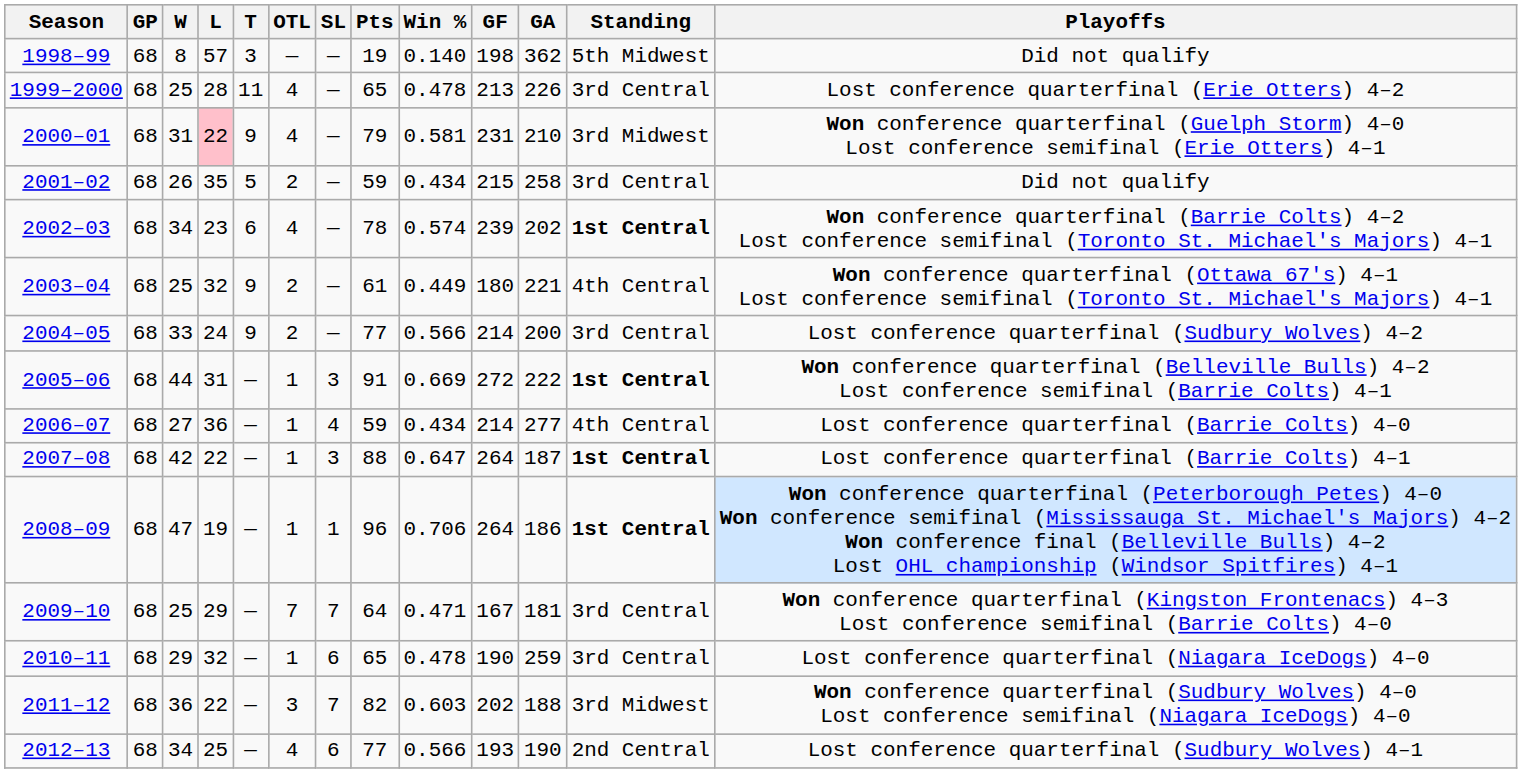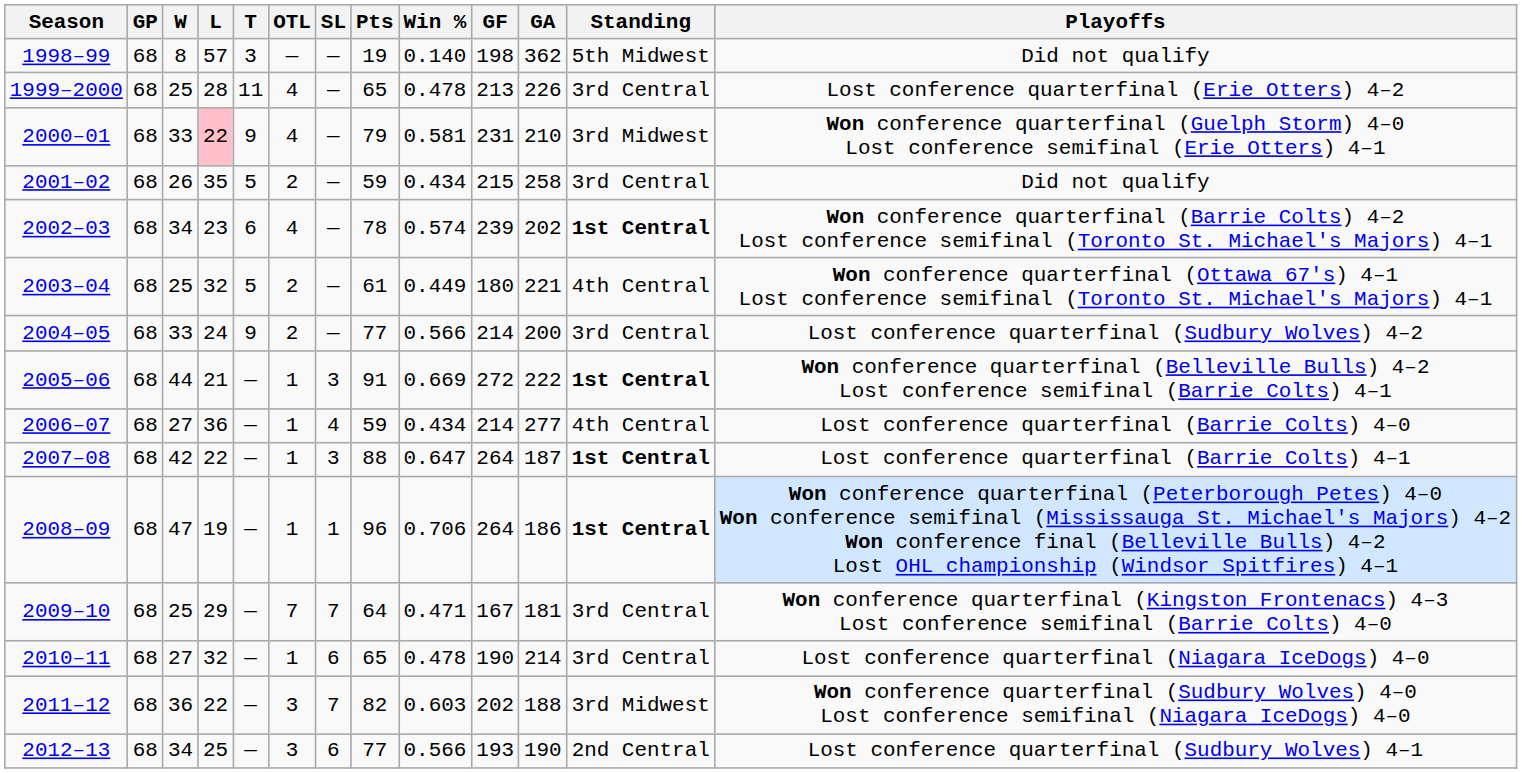2000–01 | W: 31 -> 33
2003–04 | T: 9 -> 5
2005–06 | L: 31 -> 21
2010–11 | W: 29 -> 27
2010–11 | GA: 259 -> 214
2012–13 | OTL: 4 -> 3
